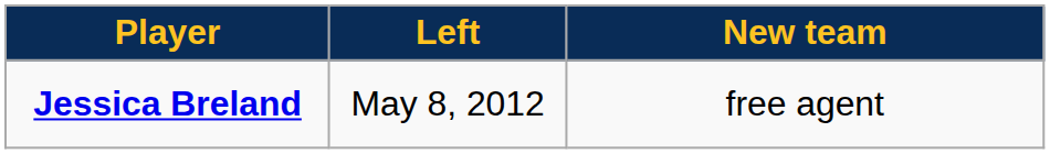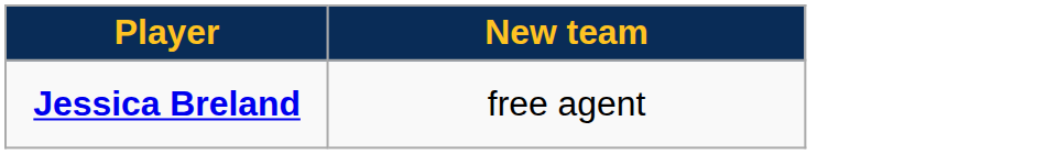- column: Left | May 8, 2012
